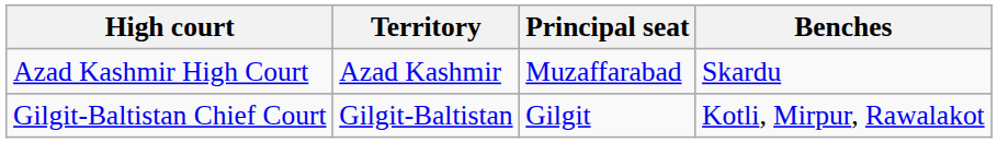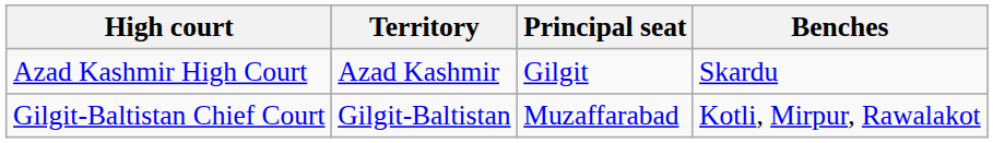Azad Kashmir High Court | Principal seat: Muzaffarabad -> Gilgit
Gilgit-Baltistan Chief Court | Principal seat: Gilgit -> Muzaffarabad
